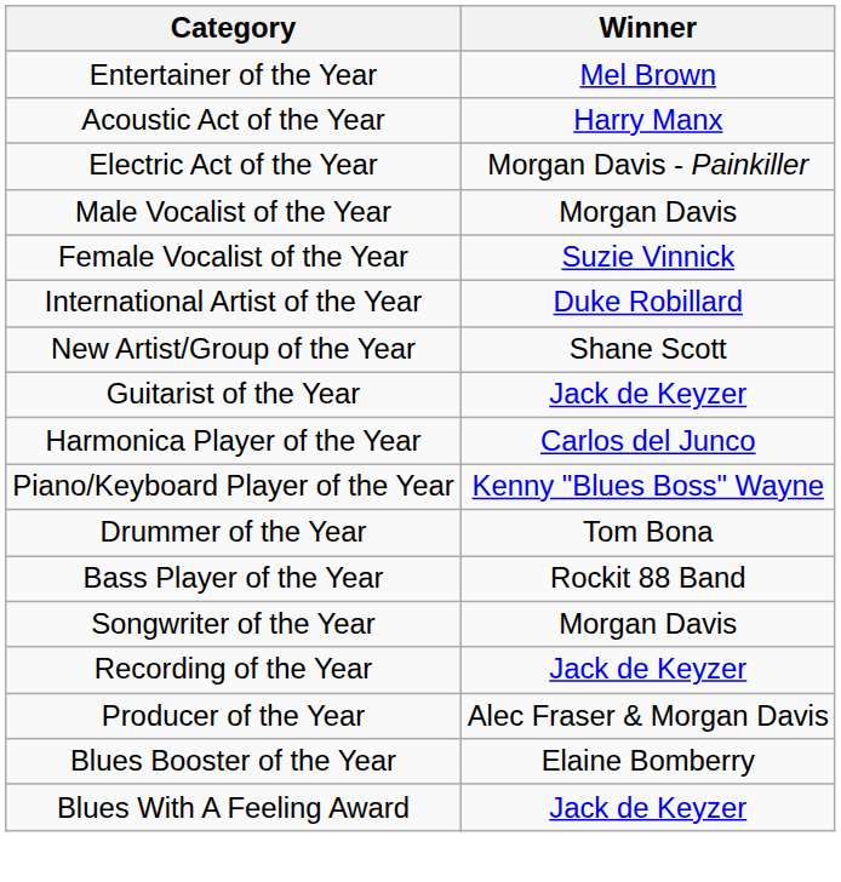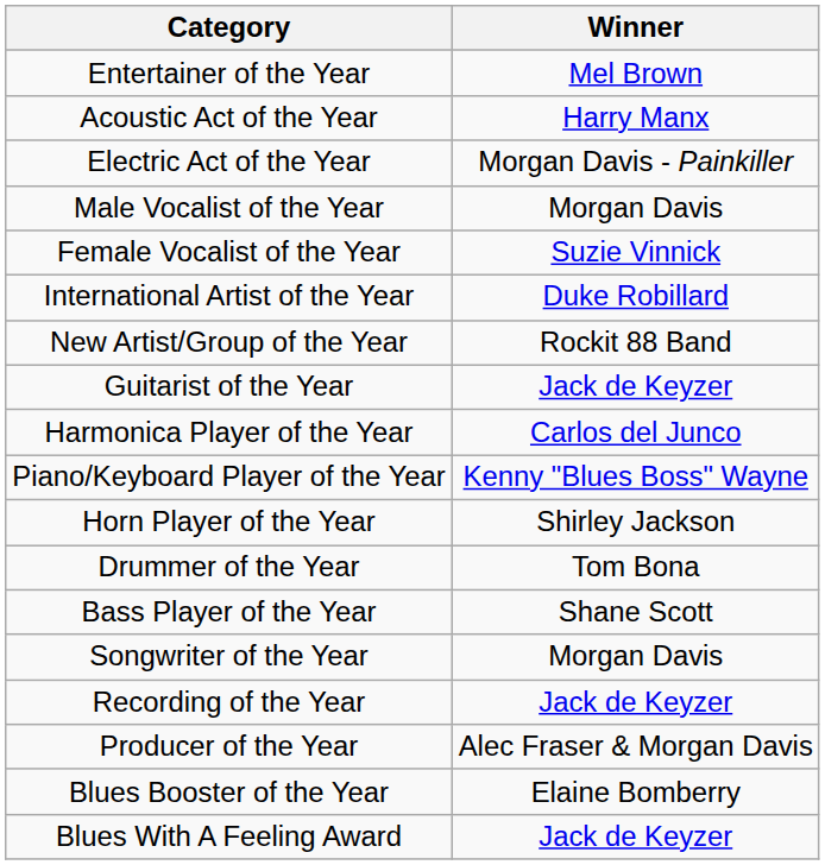New Artist/Group of the Year | Winner: Shane Scott -> Rockit 88 Band
+ row: Horn Player of the Year | Shirley Jackson
Bass Player of the Year | Winner: Rockit 88 Band -> Shane Scott
